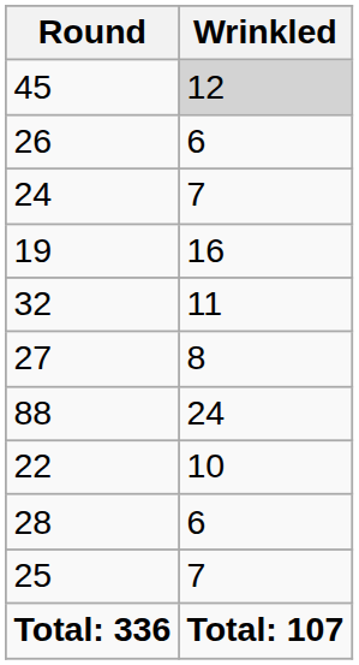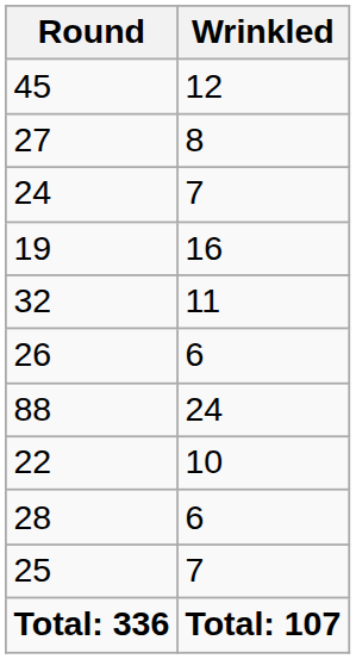45 | Wrinkled: lightgrey background -> no background
rows swapped: 27 <-> 26
